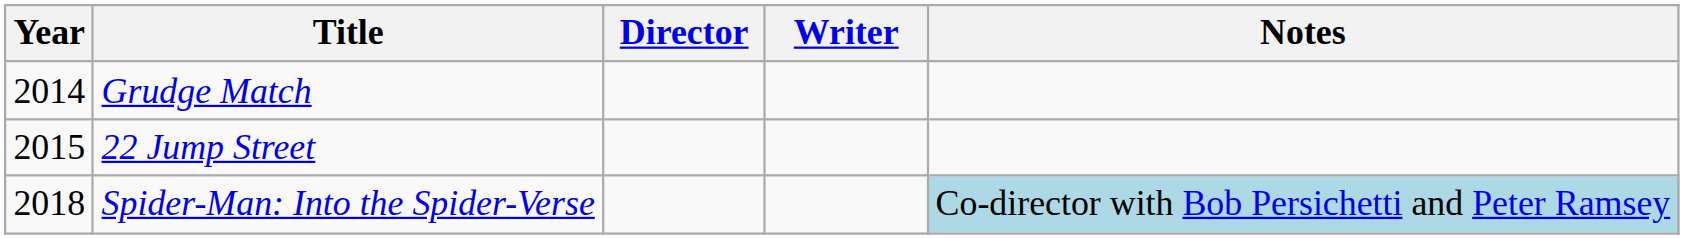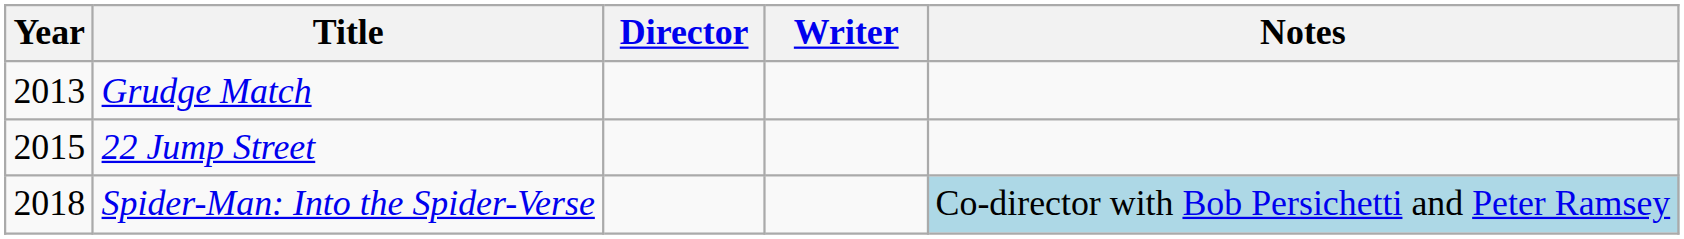Grudge Match | Year: 2014 -> 2013
